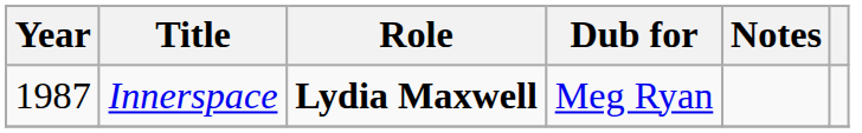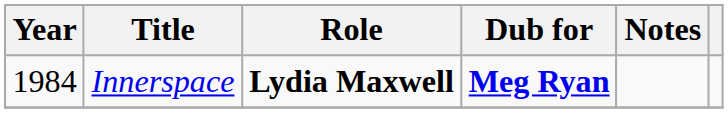Innerspace | Year: 1987 -> 1984
Innerspace | Dub for: normal -> bold
